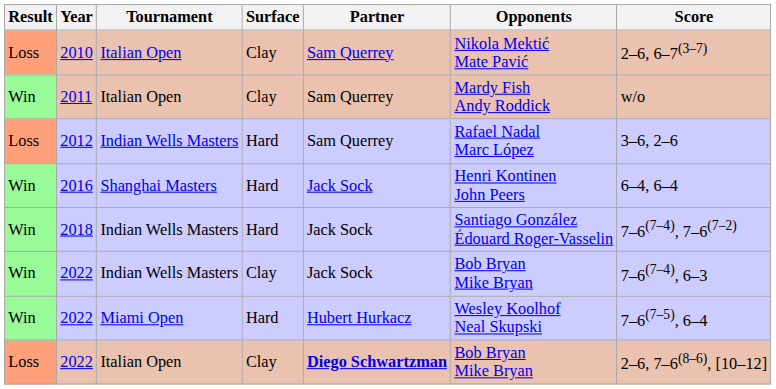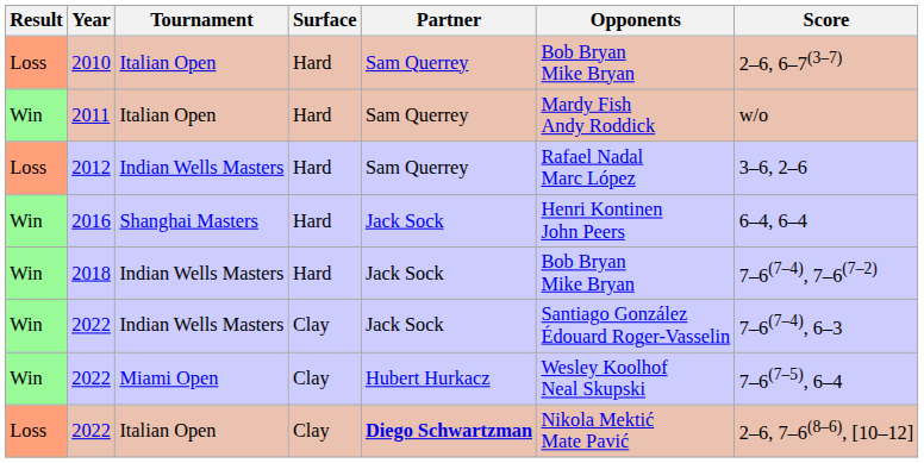2010 | Surface: Clay -> Hard
2010 | Opponents: Nikola Mektić Mate Pavić -> Bob Bryan Mike Bryan
2011 | Surface: Clay -> Hard
2018 | Opponents: Santiago González Édouard Roger-Vasselin -> Bob Bryan Mike Bryan
2022 / Indian Wells Masters | Opponents: Bob Bryan Mike Bryan -> Santiago González Édouard Roger-Vasselin
2022 / Miami Open | Surface: Hard -> Clay
2022 / Italian Open | Opponents: Bob Bryan Mike Bryan -> Nikola Mektić Mate Pavić
